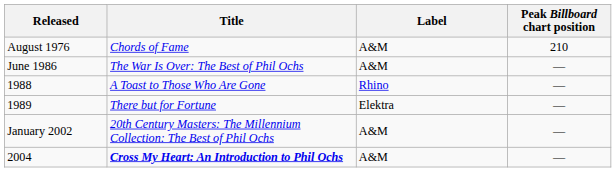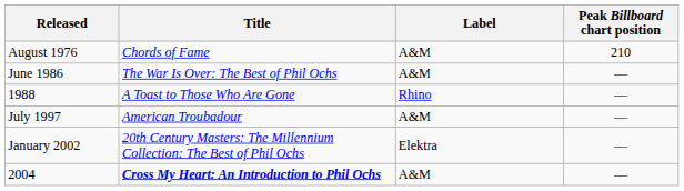- row: 1989 | There but for Fortune | Elektra | —
+ row: July 1997 | American Troubadour | A&M | —
January 2002 | Label: A&M -> Elektra
